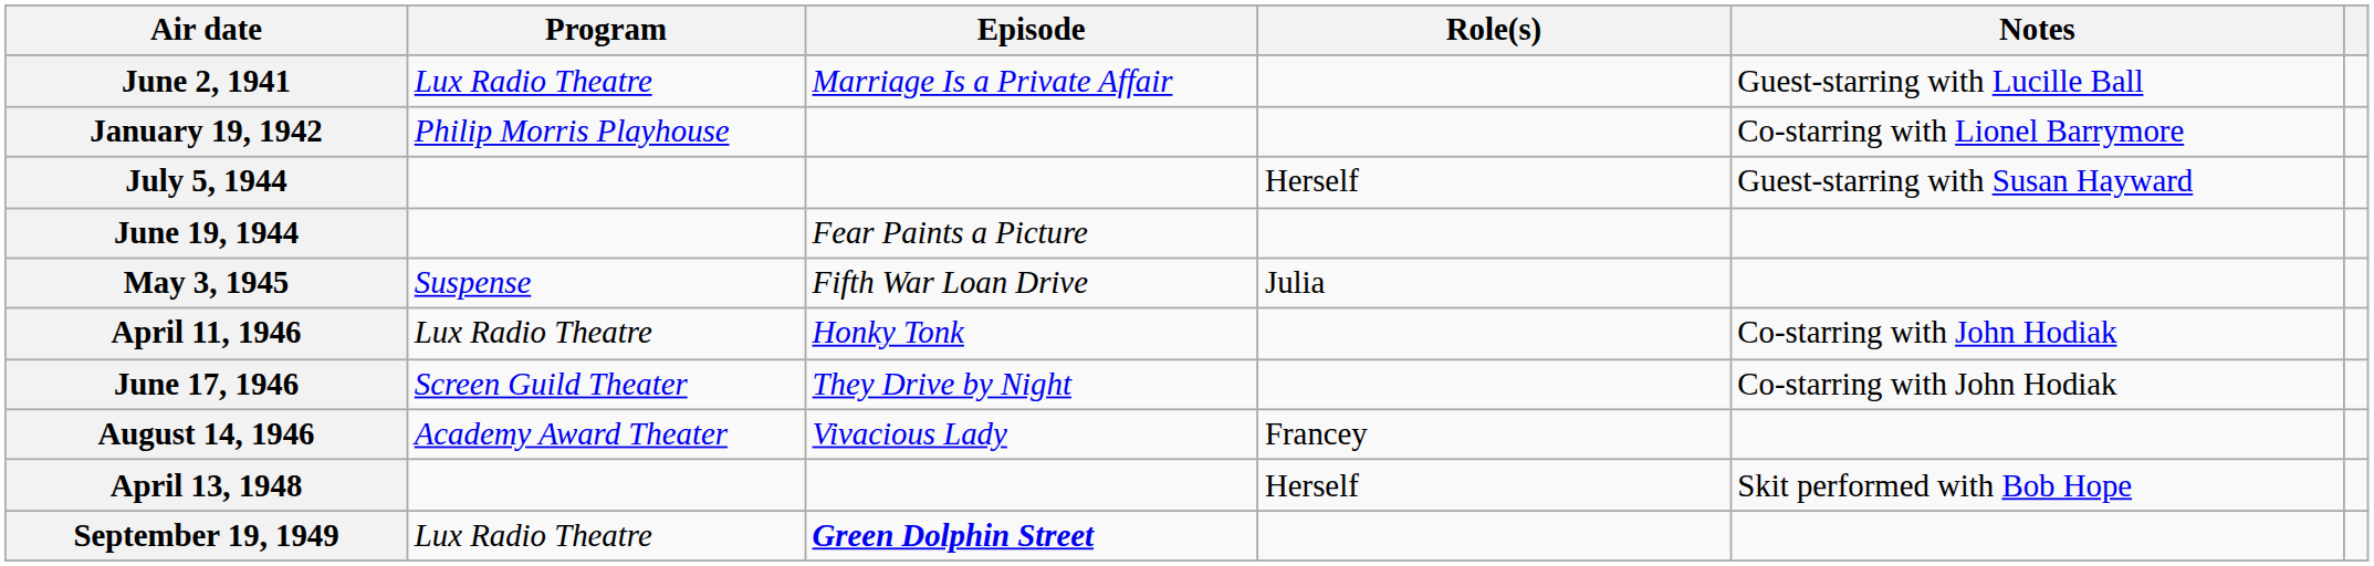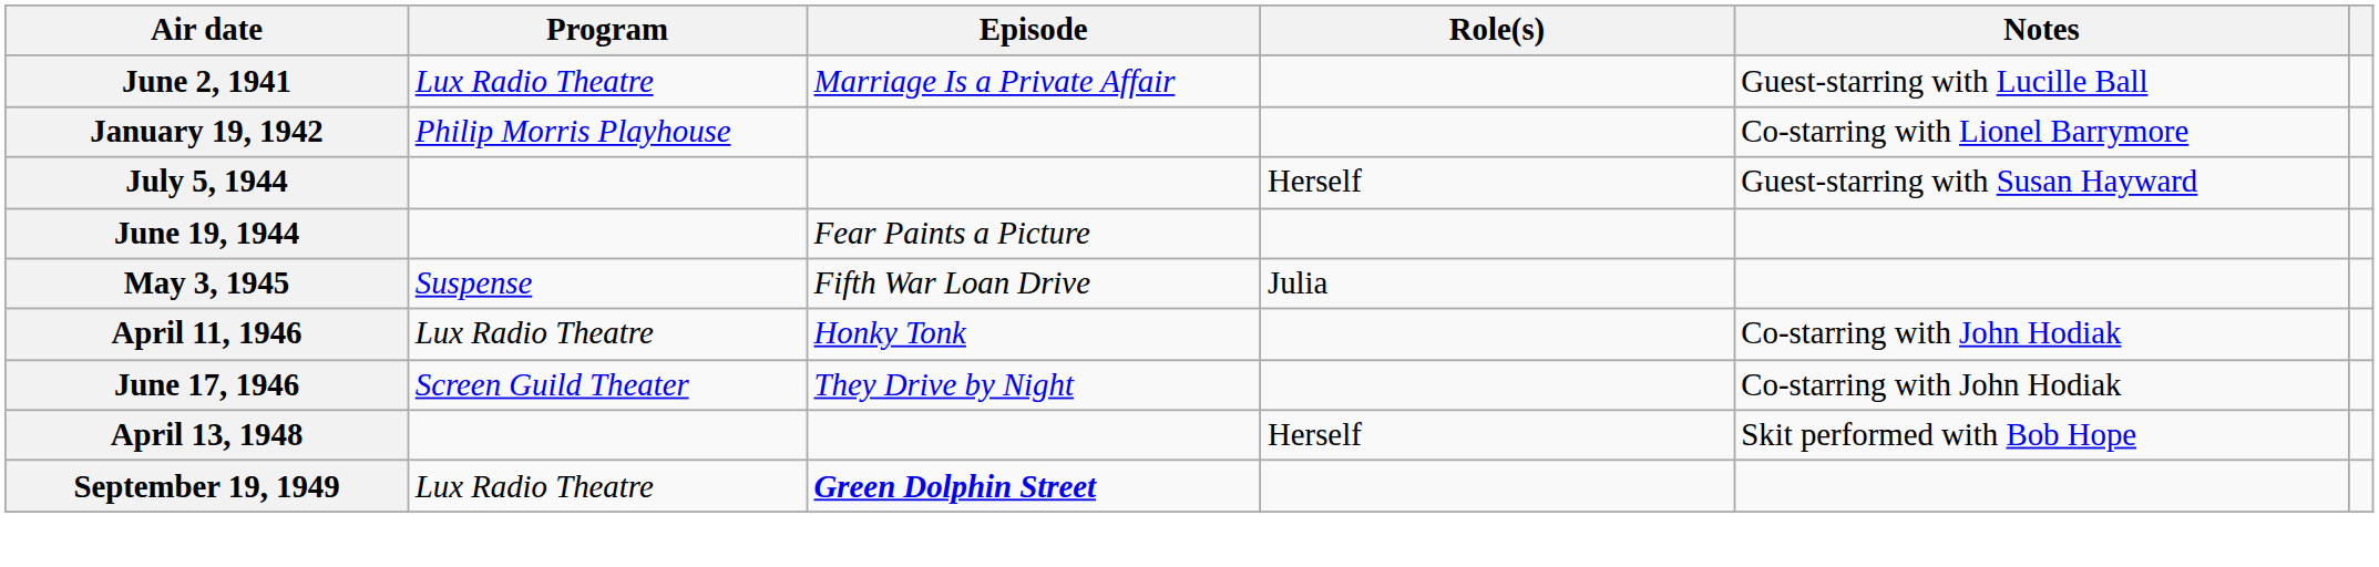- row: August 14, 1946 | Academy Award Theater | Vivacious Lady | Francey
